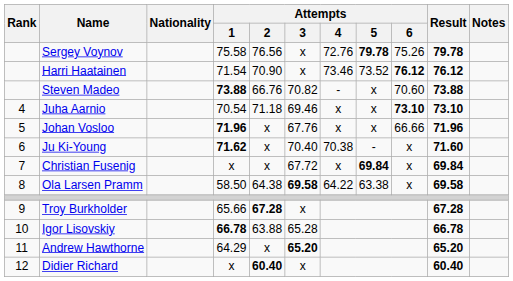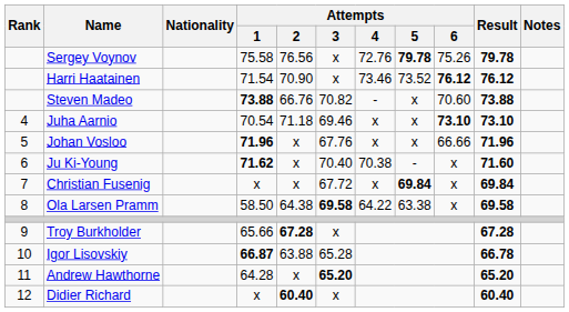Igor Lisovskiy | Attempts / 1: 66.78 -> 66.87
Andrew Hawthorne | Attempts / 1: 64.29 -> 64.28
